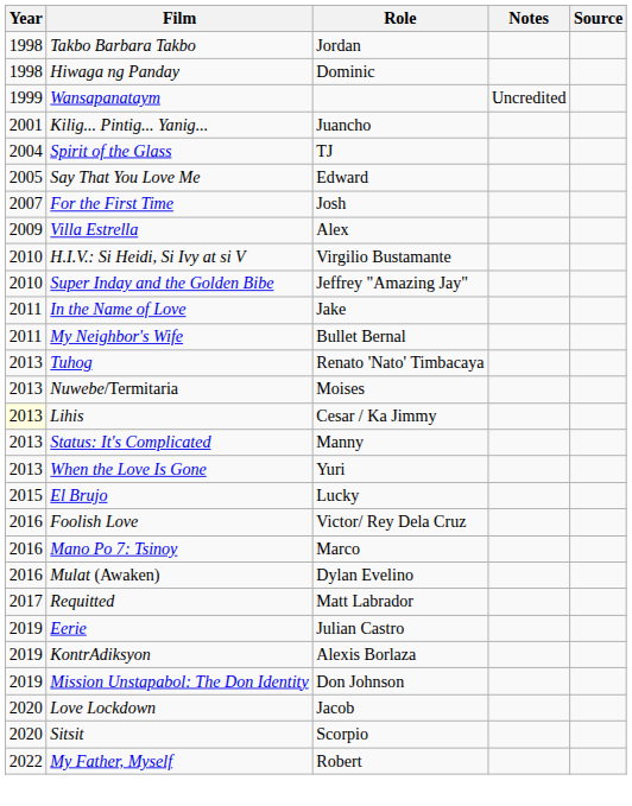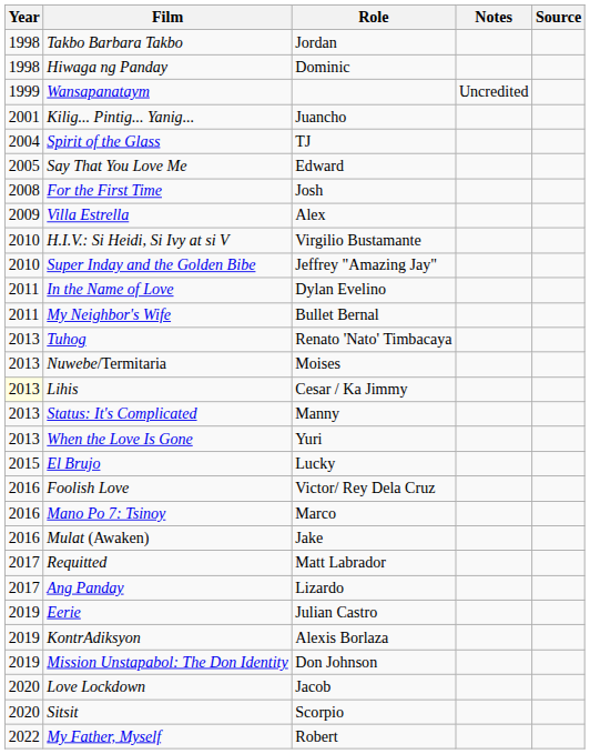For the First Time | Year: 2007 -> 2008
In the Name of Love | Role: Jake -> Dylan Evelino
Mulat (Awaken) | Role: Dylan Evelino -> Jake
+ row: 2017 | Ang Panday | Lizardo
